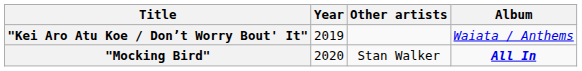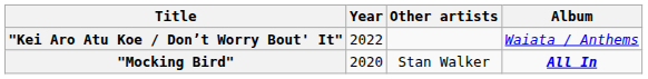"Kei Aro Atu Koe / Don’t Worry Bout' It" | Year: 2019 -> 2022
